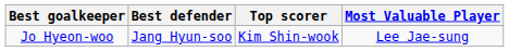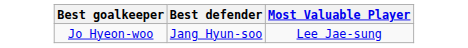- column: Top scorer | Kim Shin-wook
